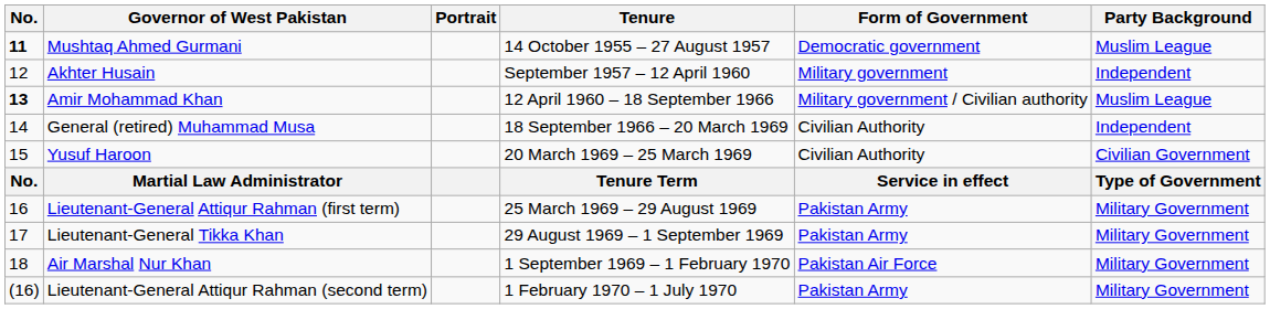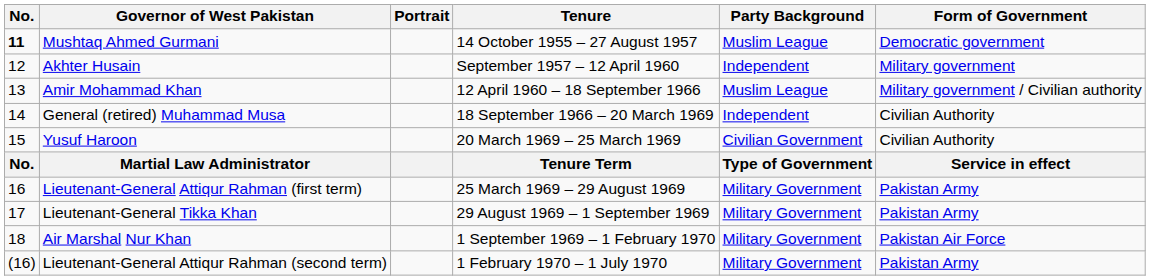columns swapped: Party Background <-> Form of Government
Amir Mohammad Khan | No.: bold -> normal
